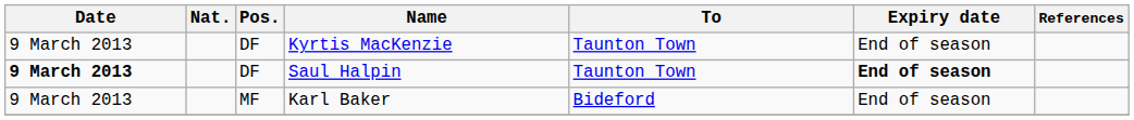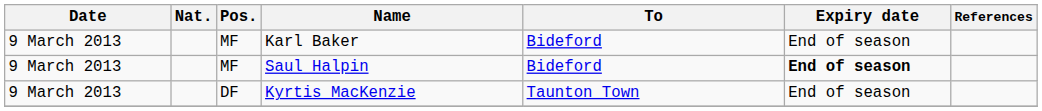rows swapped: Karl Baker <-> Kyrtis MacKenzie
Saul Halpin | Date: bold -> normal
Saul Halpin | Pos.: DF -> MF
Saul Halpin | To: Taunton Town -> Bideford
